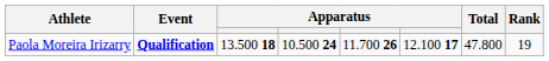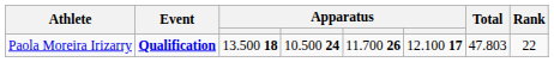Paola Moreira Irizarry | Total: 47.800 -> 47.803
Paola Moreira Irizarry | Rank: 19 -> 22
